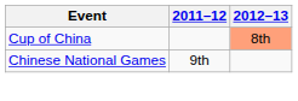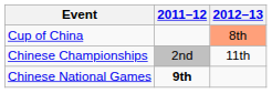+ row: Chinese Championships | 2nd | 11th
Chinese National Games | 2011–12: normal -> bold
